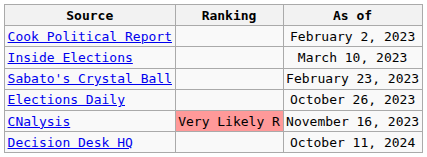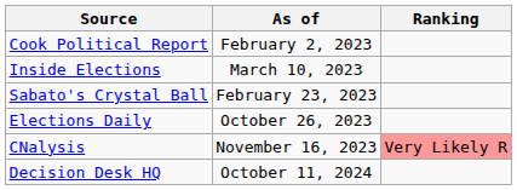columns swapped: Ranking <-> As of
